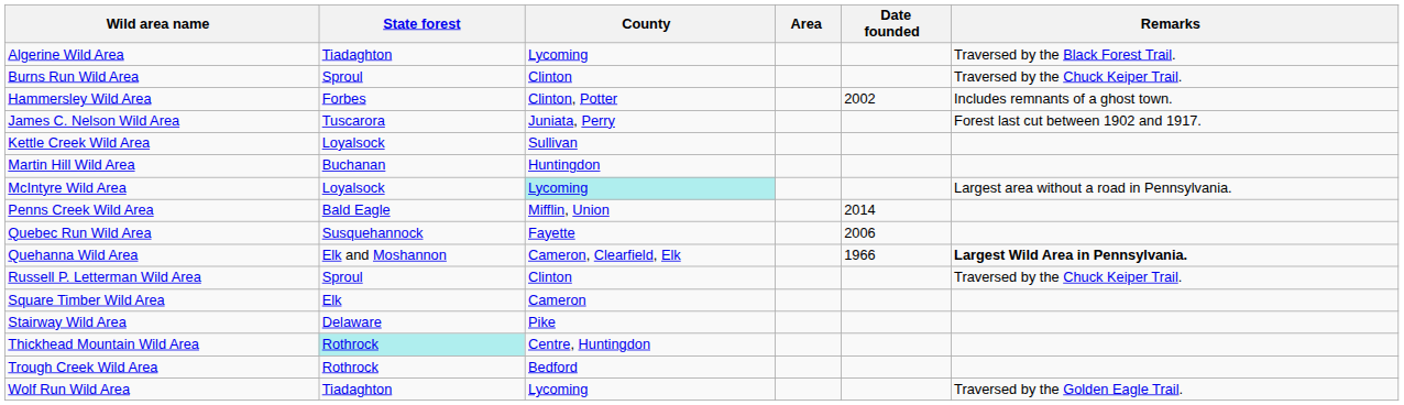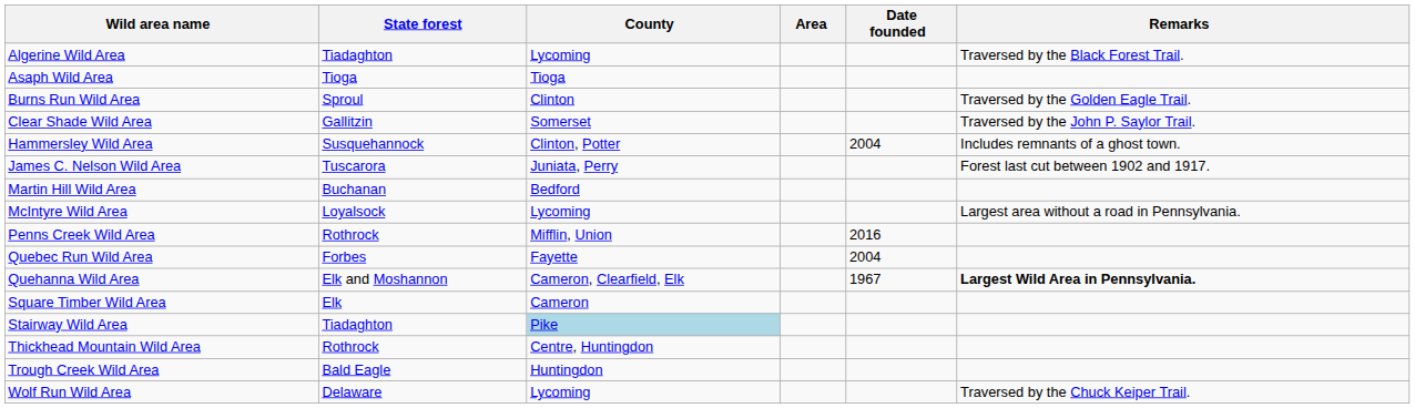+ row: Asaph Wild Area | Tioga | Tioga
Burns Run Wild Area | Remarks: Traversed by the Chuck Keiper Trail. -> Traversed by the Golden Eagle Trail.
+ row: Clear Shade Wild Area | Gallitzin | Somerset | Traversed by the John P. Saylor Trail.
Hammersley Wild Area | State forest: Forbes -> Susquehannock
Hammersley Wild Area | Date founded: 2002 -> 2004
- row: Kettle Creek Wild Area | Loyalsock | Sullivan
Martin Hill Wild Area | County: Huntingdon -> Bedford
McIntyre Wild Area | County: paleturquoise background -> no background
Penns Creek Wild Area | State forest: Bald Eagle -> Rothrock
Penns Creek Wild Area | Date founded: 2014 -> 2016
Quebec Run Wild Area | State forest: Susquehannock -> Forbes
Quebec Run Wild Area | Date founded: 2006 -> 2004
Quehanna Wild Area | Date founded: 1966 -> 1967
- row: Russell P. Letterman Wild Area | Sproul | Clinton | Traversed by the Chuck Keiper Trail.
Stairway Wild Area | State forest: Delaware -> Tiadaghton
Stairway Wild Area | County: no background -> lightblue background
Thickhead Mountain Wild Area | State forest: paleturquoise background -> no background
Trough Creek Wild Area | State forest: Rothrock -> Bald Eagle
Trough Creek Wild Area | County: Bedford -> Huntingdon
Wolf Run Wild Area | State forest: Tiadaghton -> Delaware
Wolf Run Wild Area | Remarks: Traversed by the Golden Eagle Trail. -> Traversed by the Chuck Keiper Trail.
